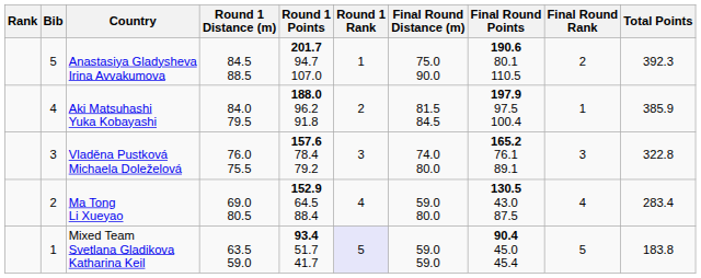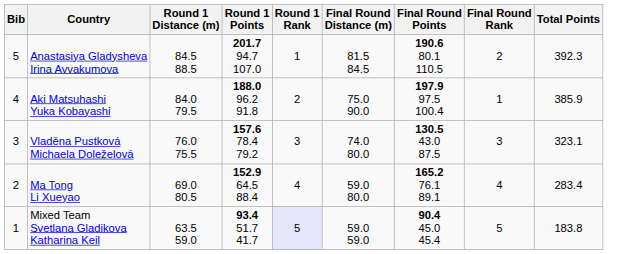- column: Rank
Anastasiya Gladysheva Irina Avvakumova | Final Round Distance (m): 75.0 90.0 -> 81.5 84.5
Aki Matsuhashi Yuka Kobayashi | Final Round Distance (m): 81.5 84.5 -> 75.0 90.0
Vladěna Pustková Michaela Doleželová | Final Round Points: 165.2 76.1 89.1 -> 130.5 43.0 87.5
Vladěna Pustková Michaela Doleželová | Total Points: 322.8 -> 323.1
Ma Tong Li Xueyao | Final Round Points: 130.5 43.0 87.5 -> 165.2 76.1 89.1
